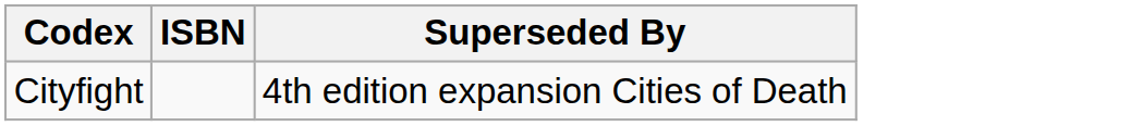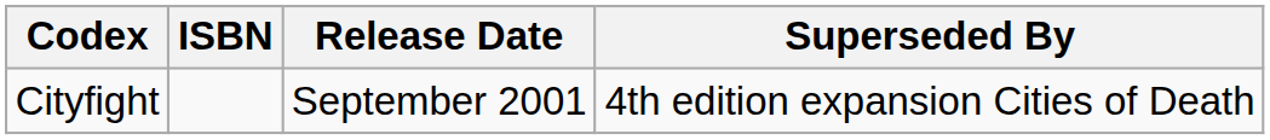+ column: Release Date | September 2001
